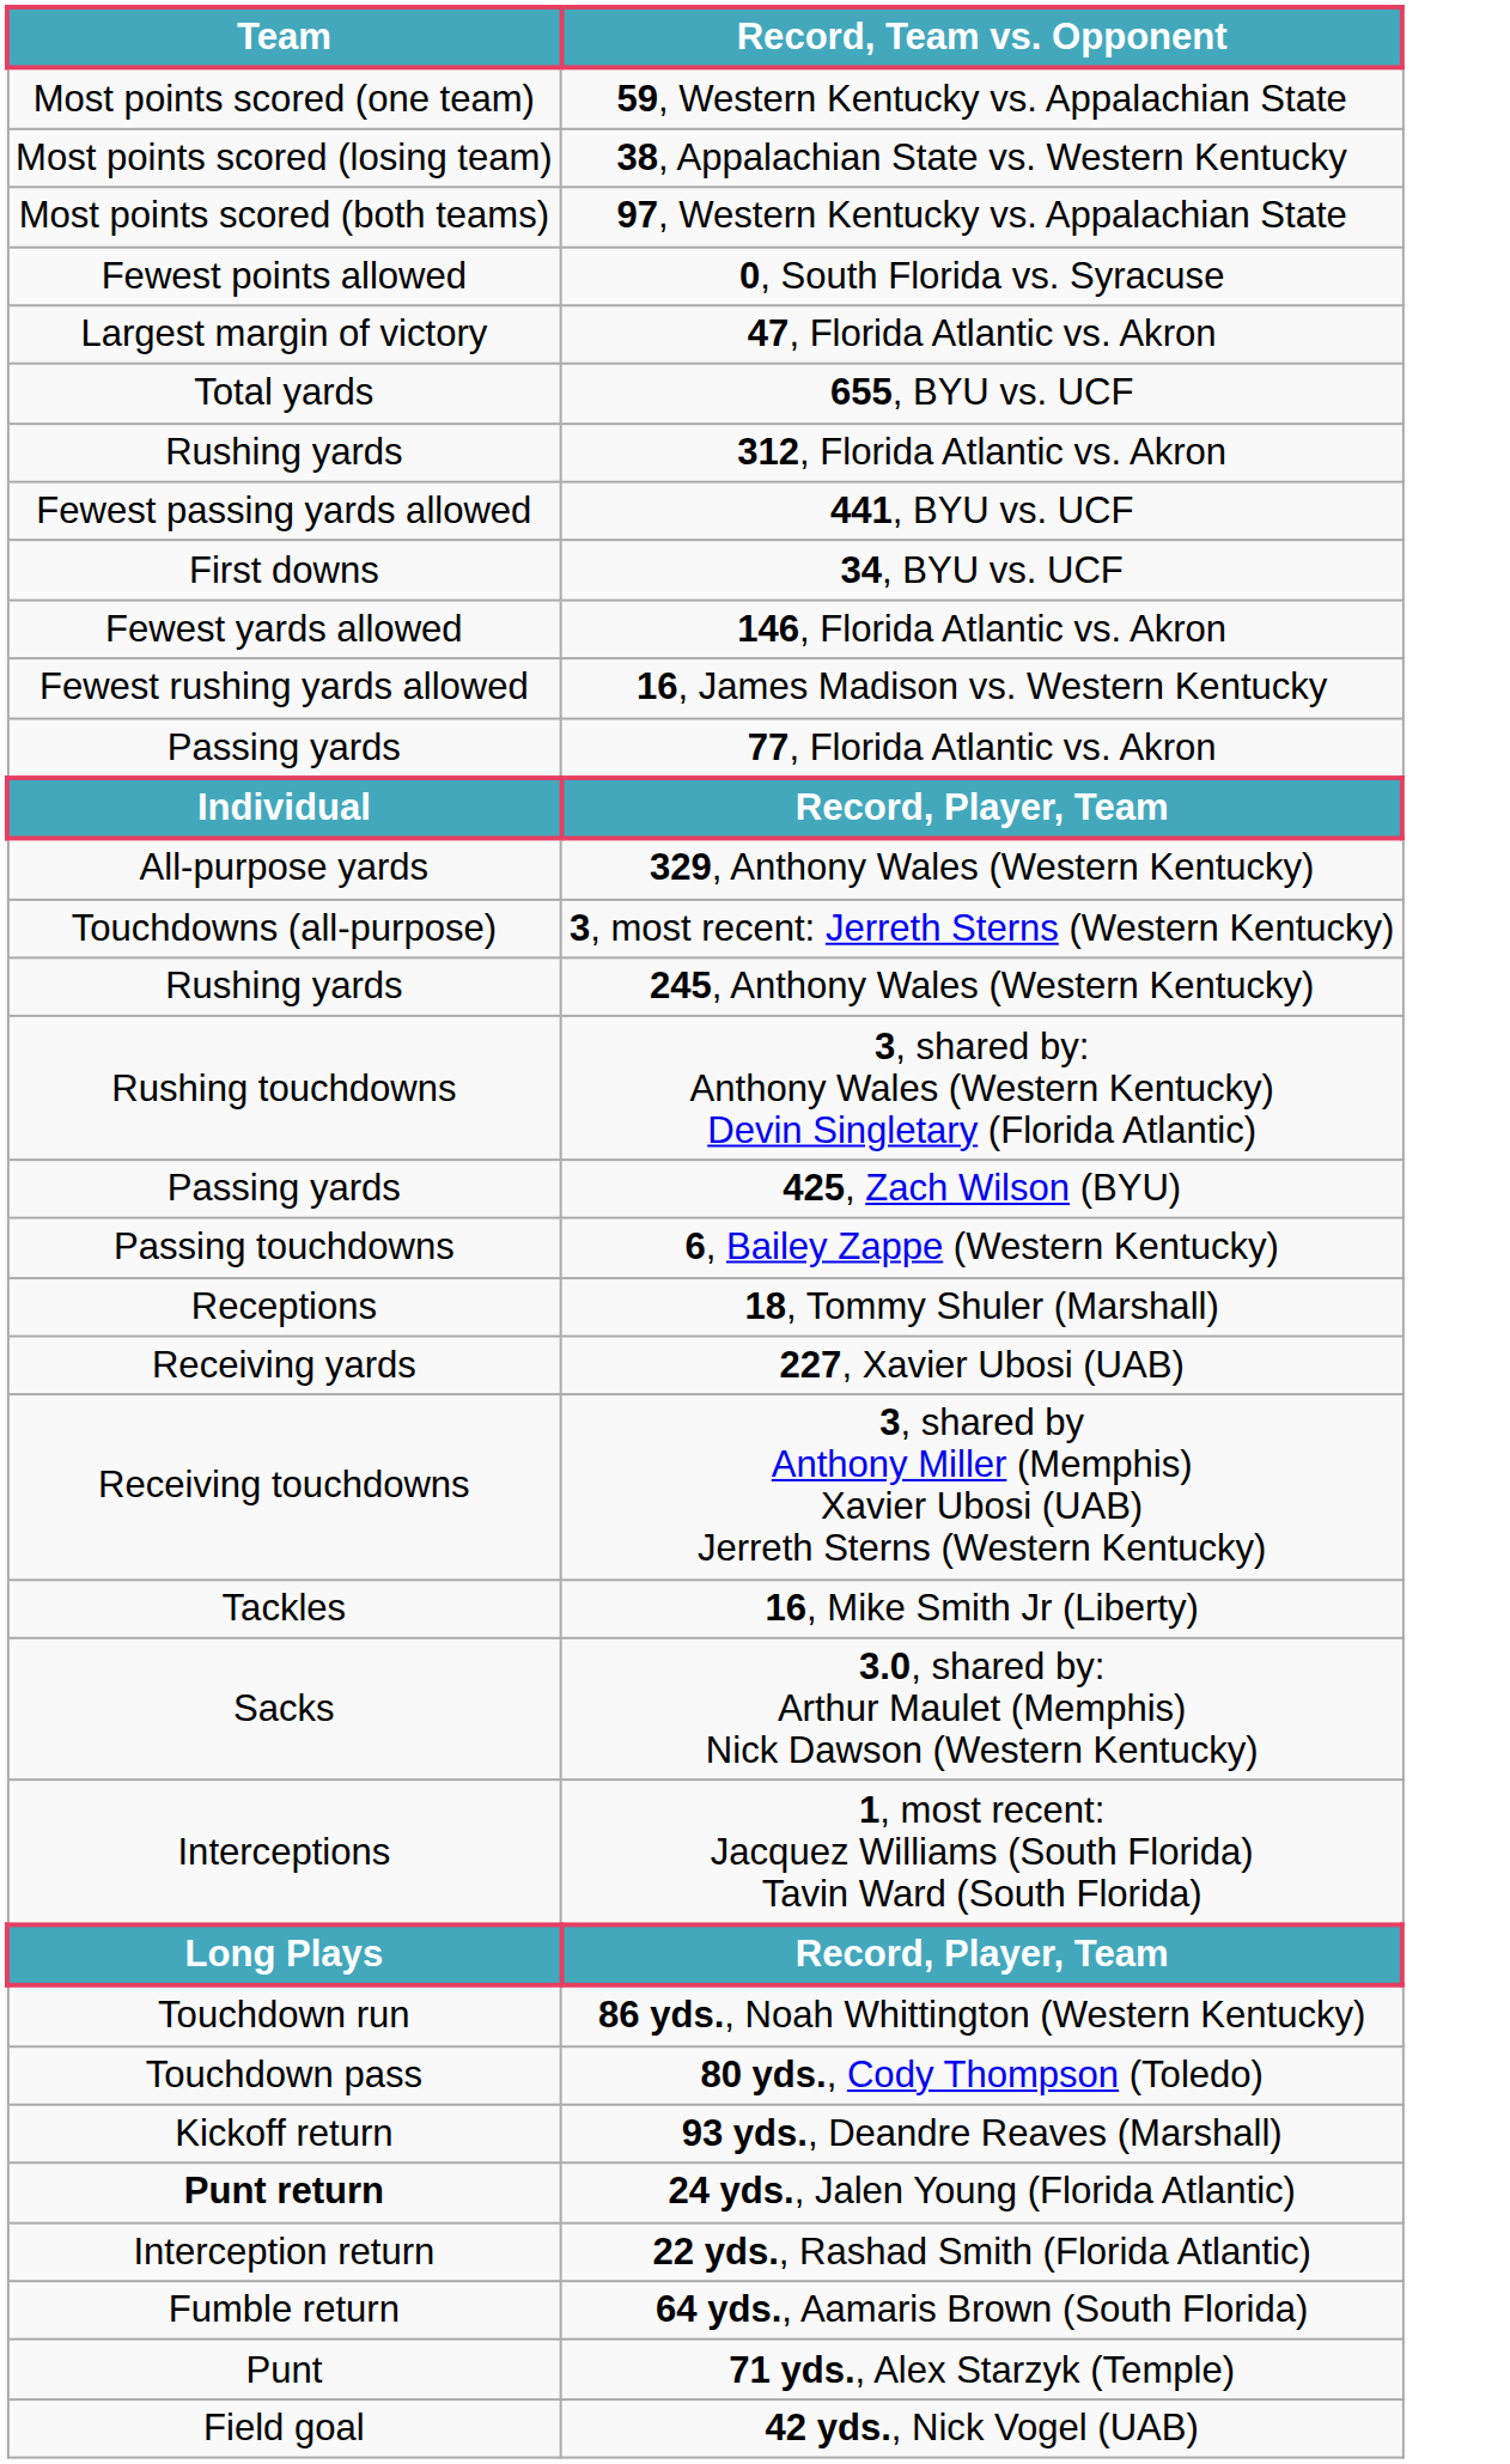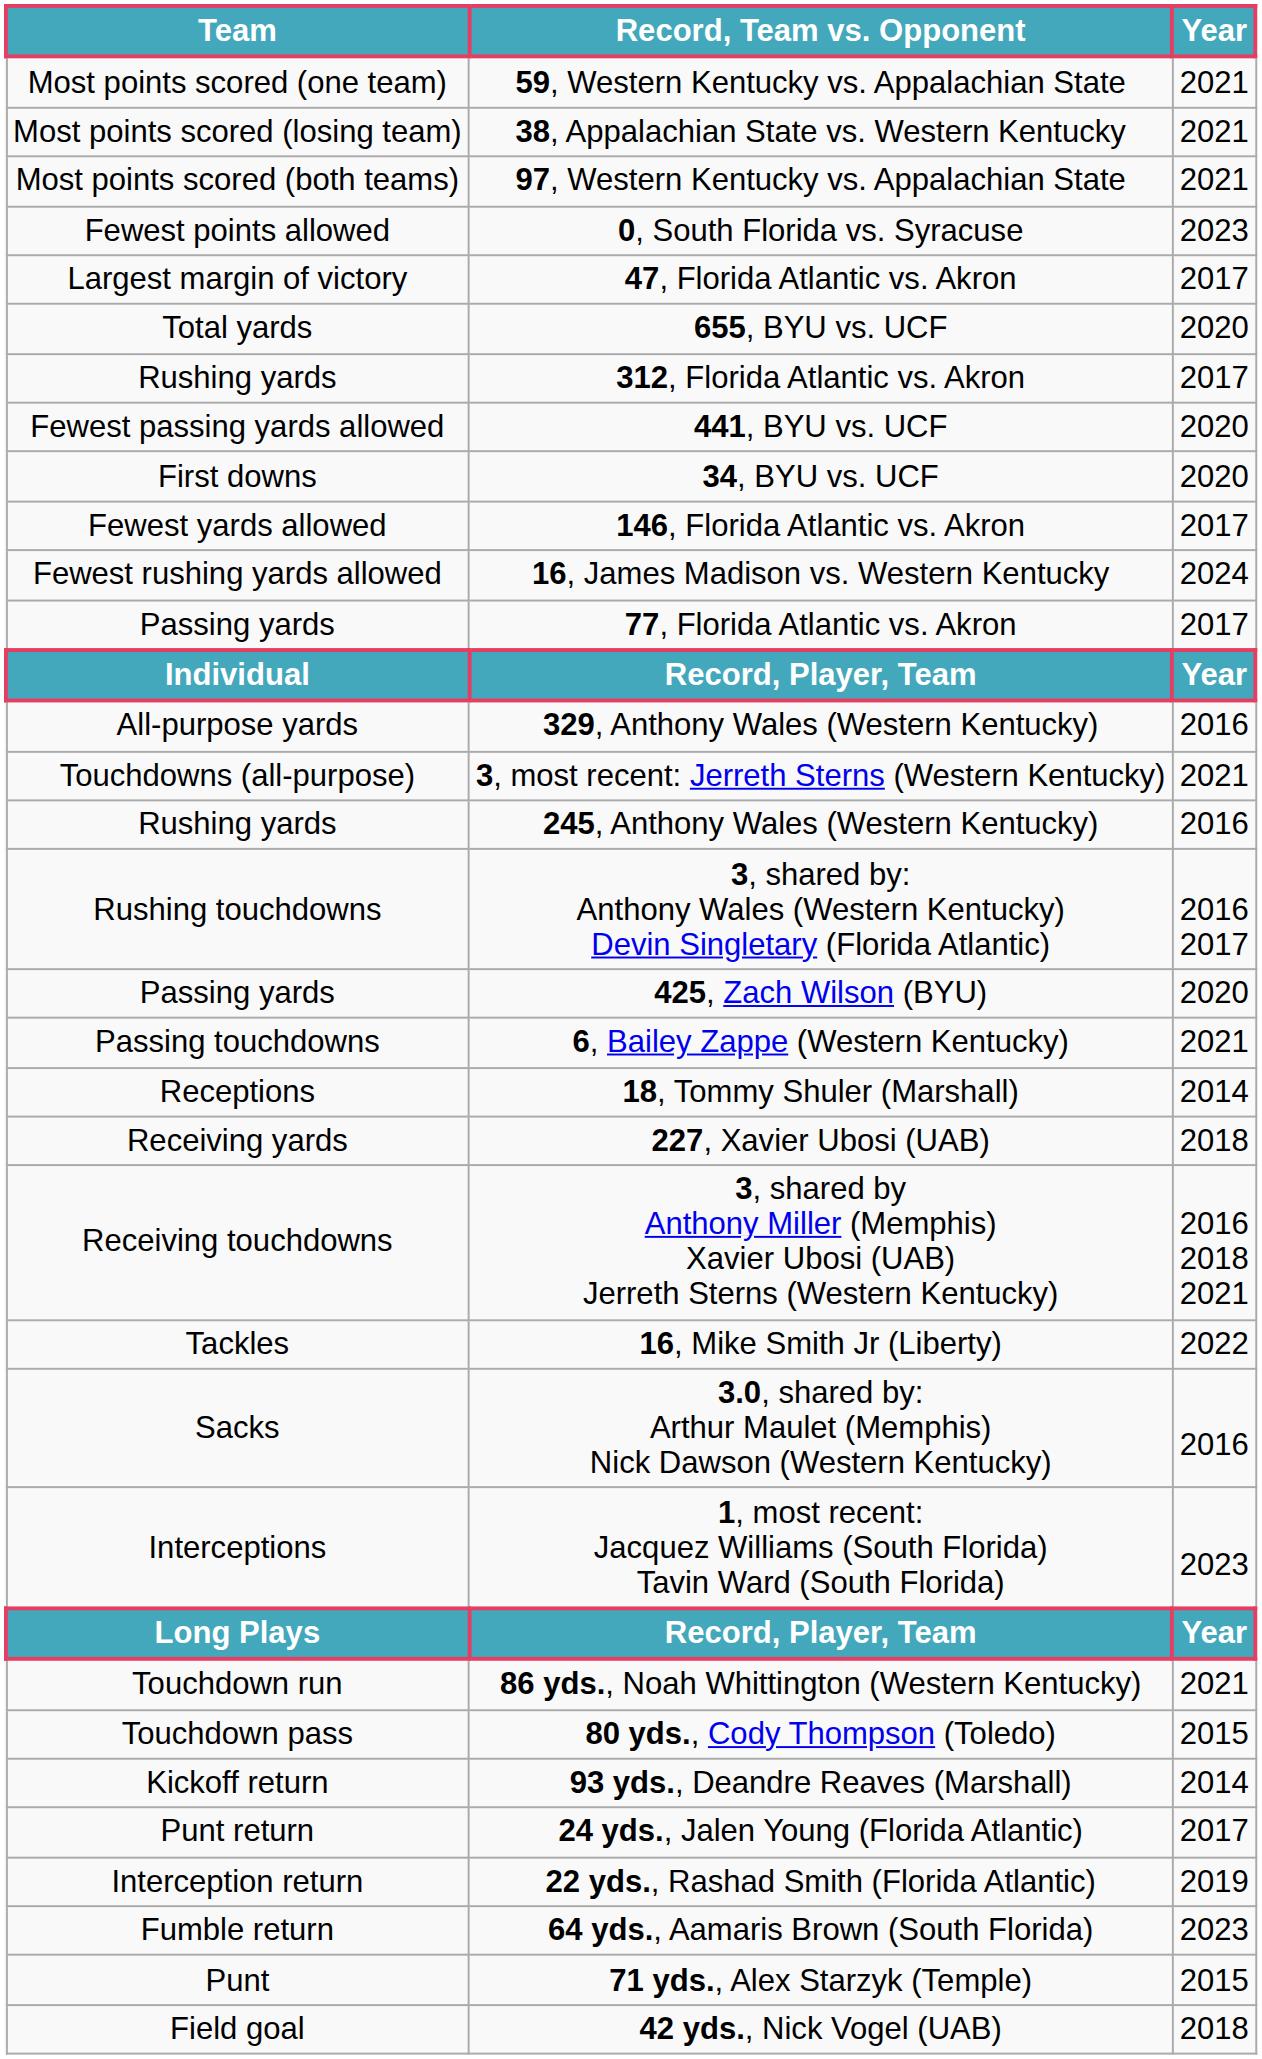+ column: Year | 2021 | 2021 | 2021 | 2023 | 2017 | 2020 | 2017 | 2020 | 2020 | 2017 | 2024 | 2017 | Year | 2016 | 2021 | 2016 | 2016 2017 | 2020 | 2021 | 2014 | 2018 | 2016 2018 2021 | 2022 | 2016 | 2023 | Year | 2021 | 2015 | 2014 | 2017 | 2019 | 2023 | 2015 | 2018
24 yds., Jalen Young (Florida Atlantic) | Team: bold -> normal
